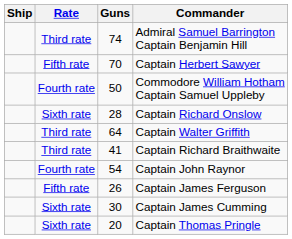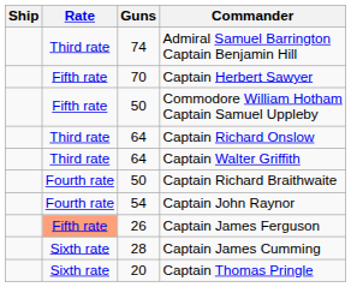Commodore William Hotham Captain Samuel Uppleby | Rate: Fourth rate -> Fifth rate
Captain Richard Onslow | Rate: Sixth rate -> Third rate
Captain Richard Onslow | Guns: 28 -> 64
Captain Richard Braithwaite | Rate: Third rate -> Fourth rate
Captain Richard Braithwaite | Guns: 41 -> 50
Captain James Ferguson | Rate: no background -> lightsalmon background
Captain James Cumming | Guns: 30 -> 28
